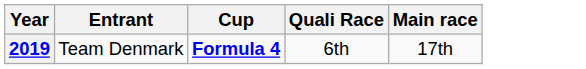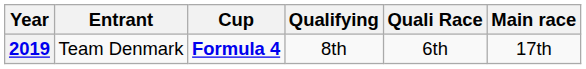+ column: Qualifying | 8th
